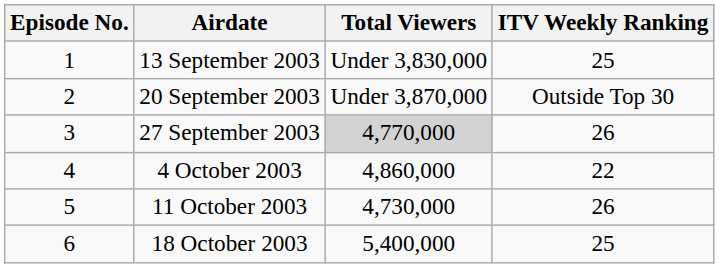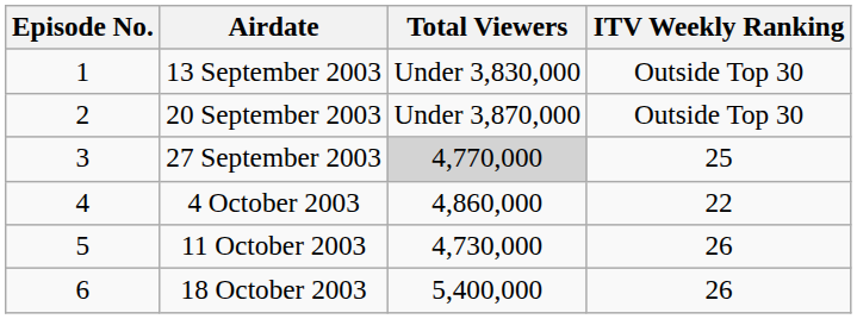13 September 2003 | ITV Weekly Ranking: 25 -> Outside Top 30
27 September 2003 | ITV Weekly Ranking: 26 -> 25
18 October 2003 | ITV Weekly Ranking: 25 -> 26
